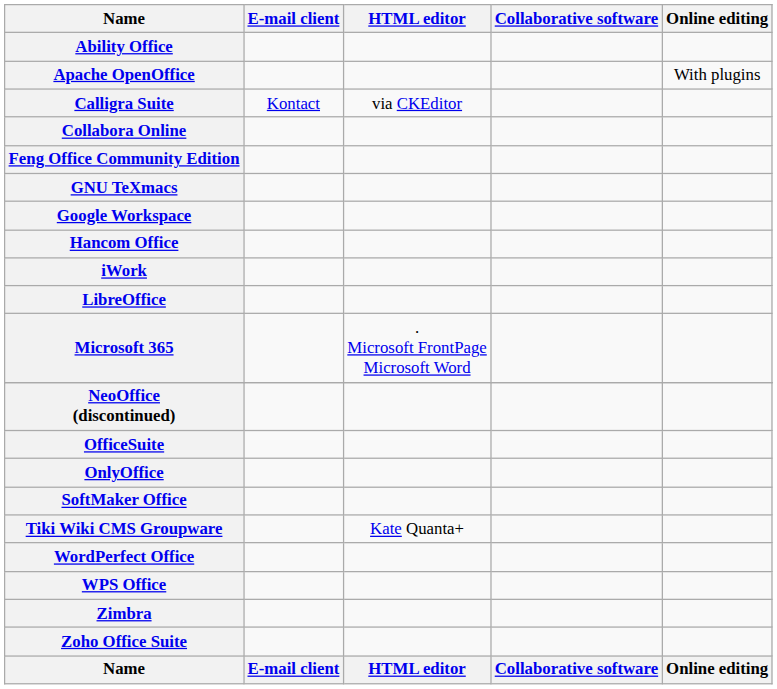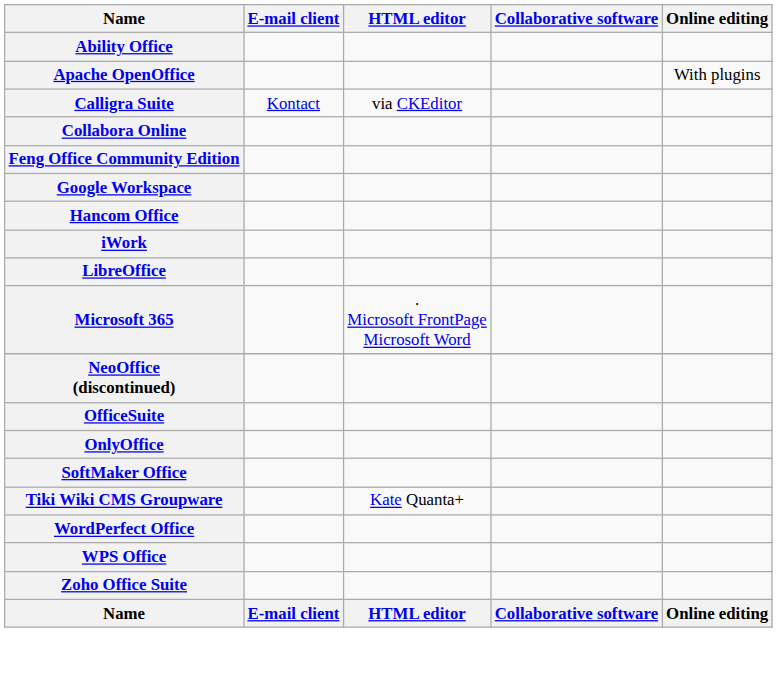- row: GNU TeXmacs
- row: Zimbra
